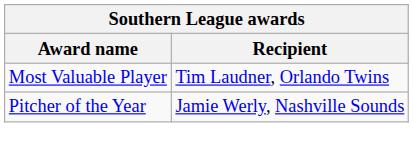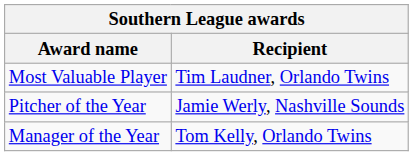+ row: Manager of the Year | Tom Kelly, Orlando Twins
